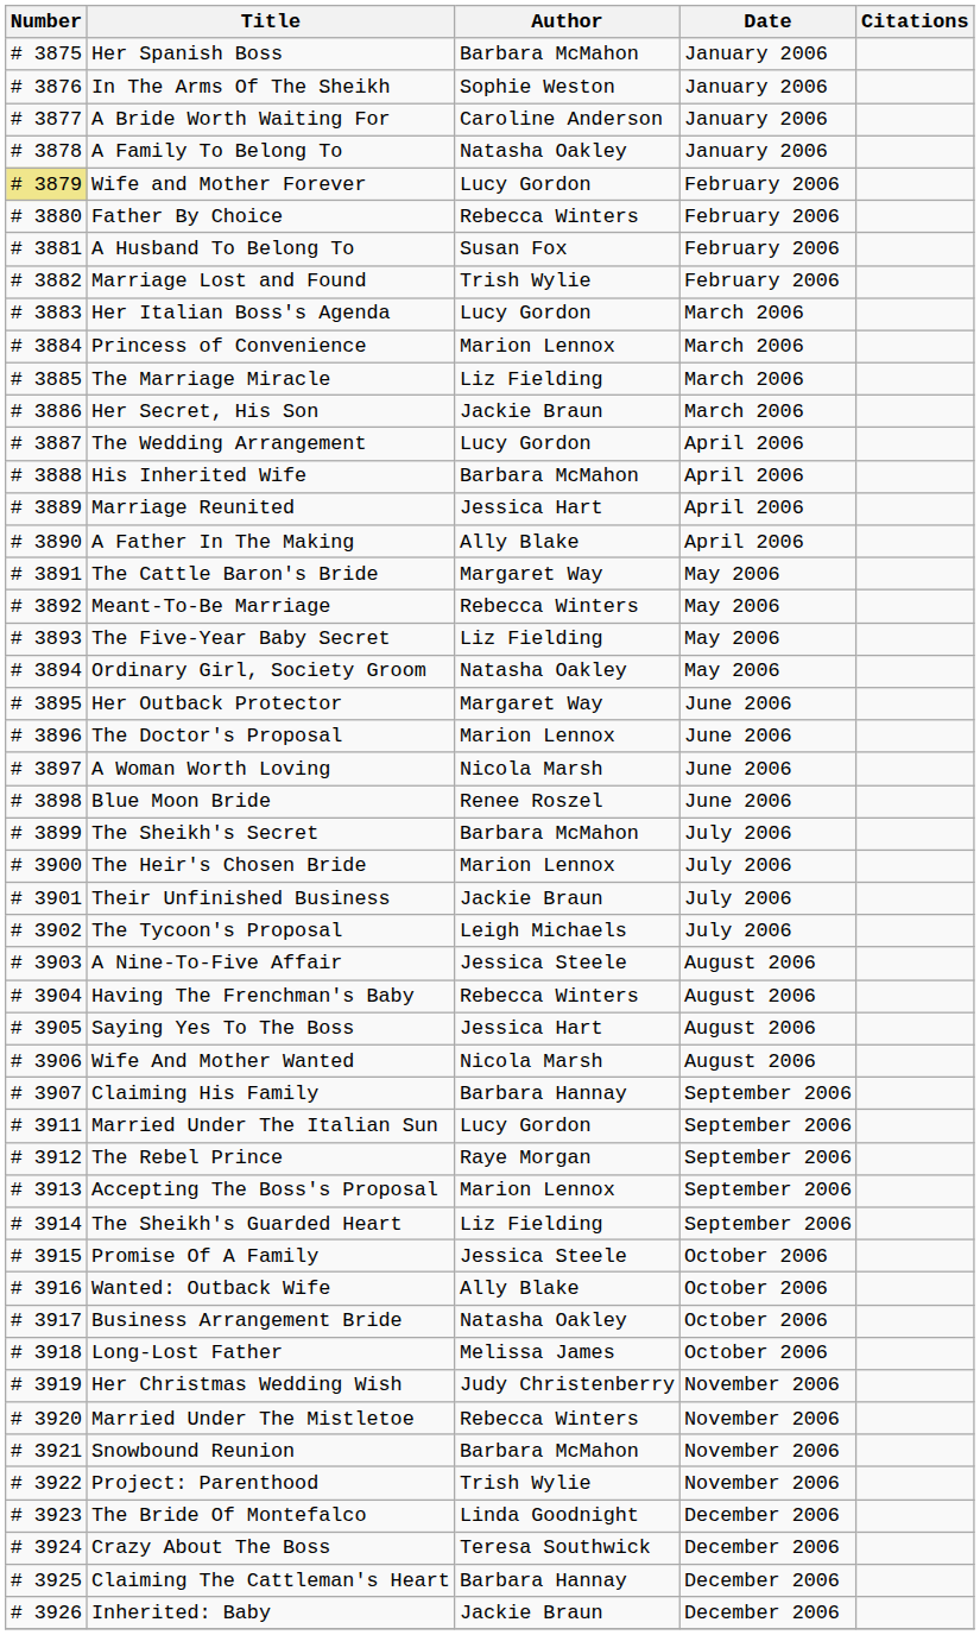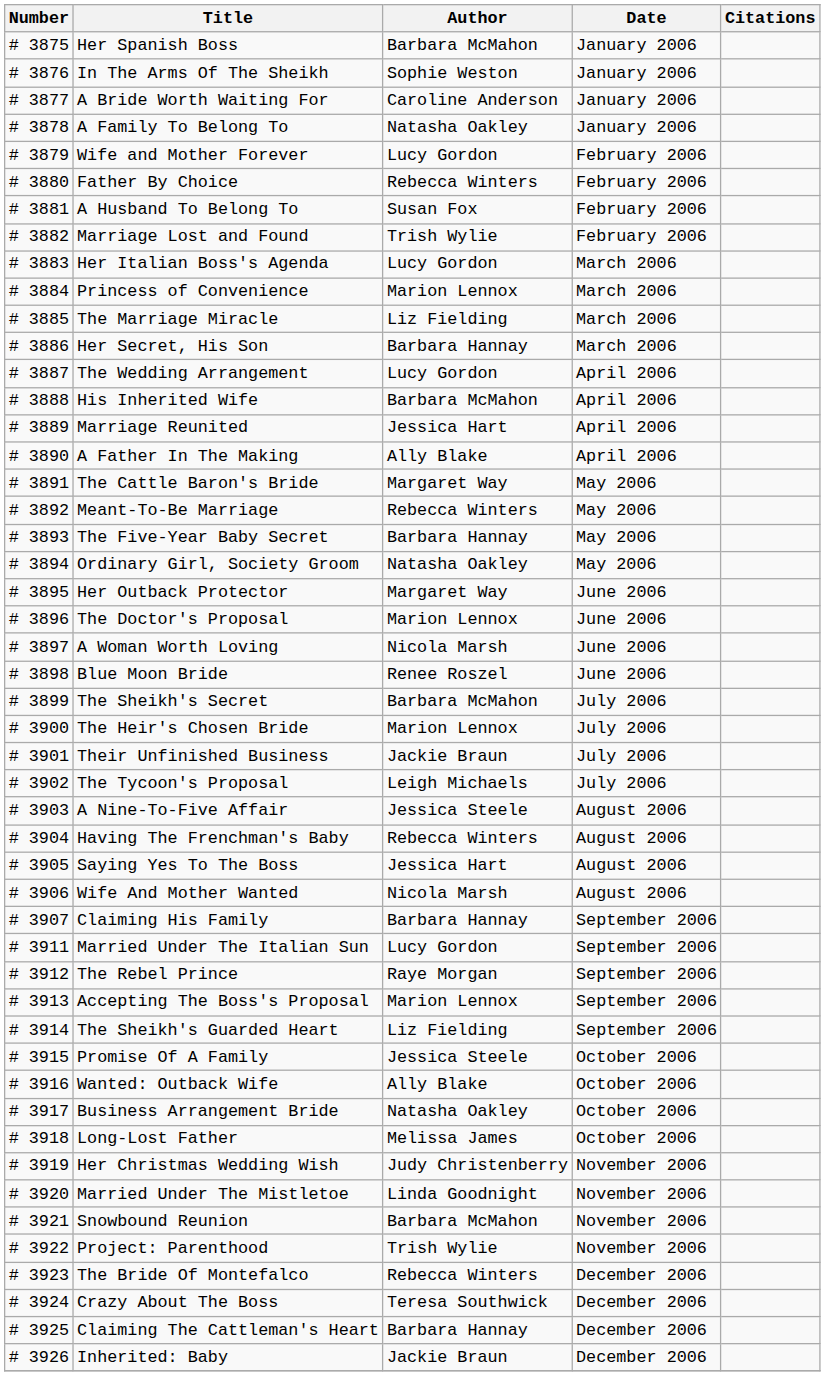Wife and Mother Forever | Number: khaki background -> no background
Her Secret, His Son | Author: Jackie Braun -> Barbara Hannay
The Five-Year Baby Secret | Author: Liz Fielding -> Barbara Hannay
Married Under The Mistletoe | Author: Rebecca Winters -> Linda Goodnight
The Bride Of Montefalco | Author: Linda Goodnight -> Rebecca Winters
